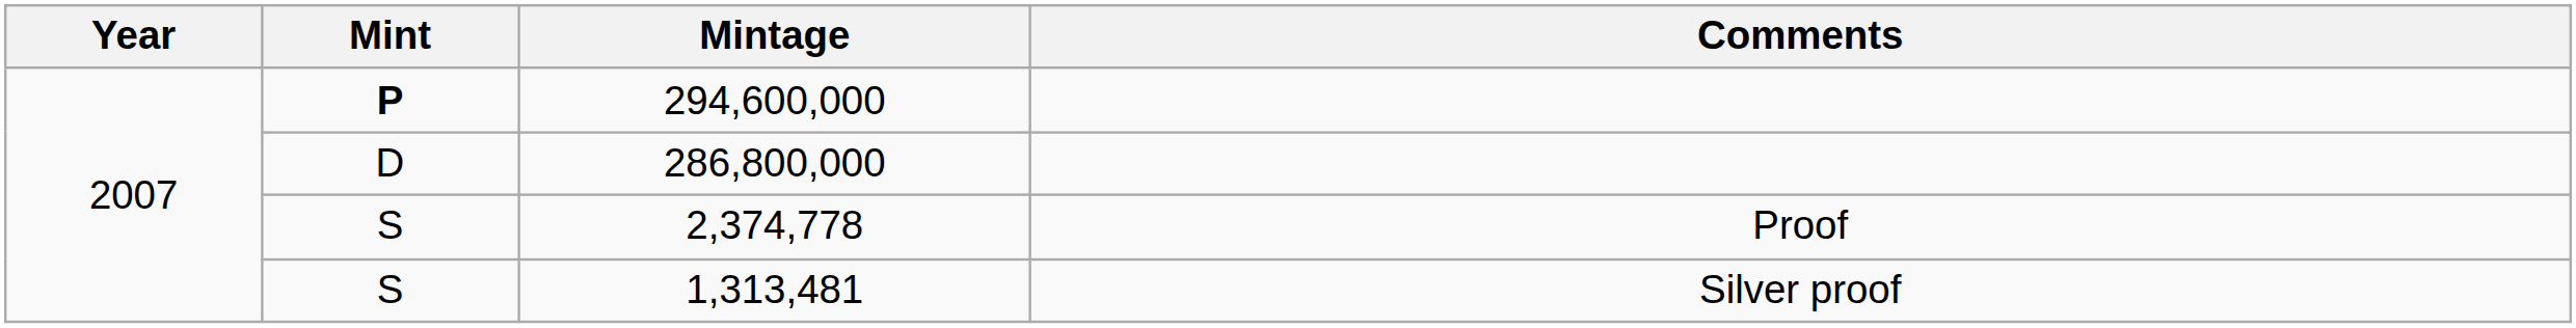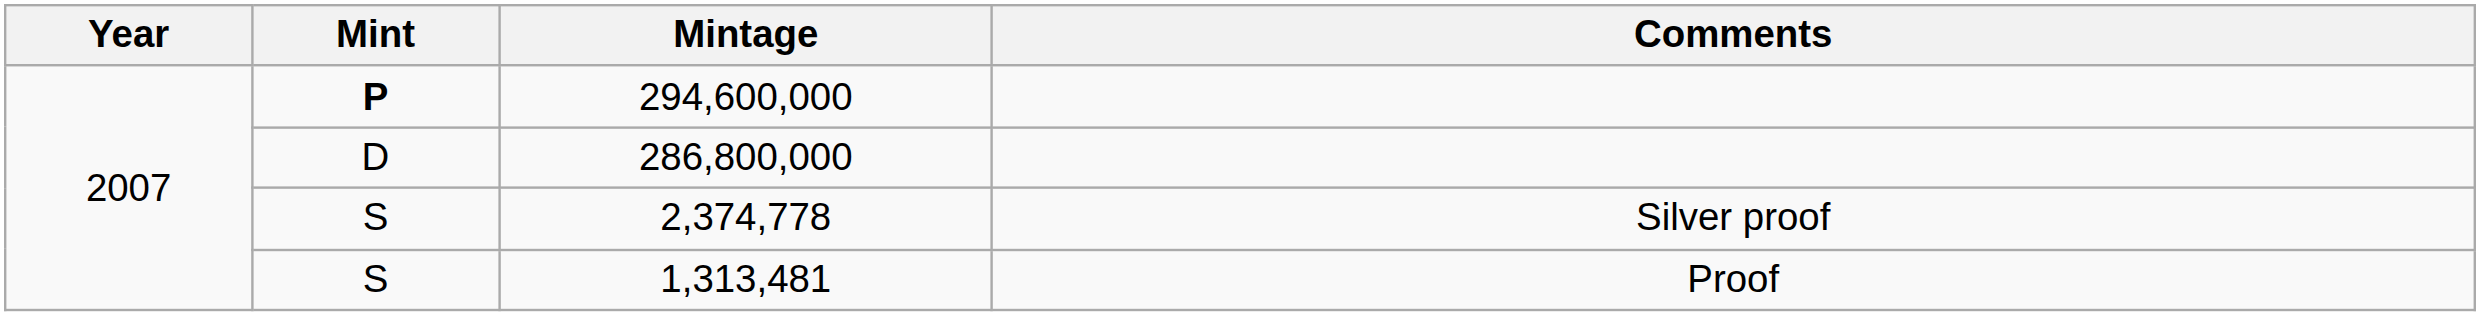2,374,778 | Comments: Proof -> Silver proof
1,313,481 | Comments: Silver proof -> Proof
